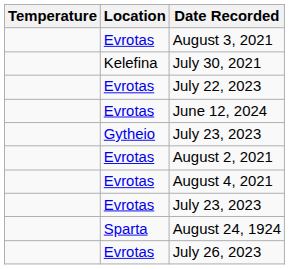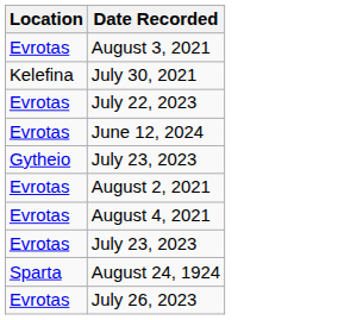- column: Temperature
